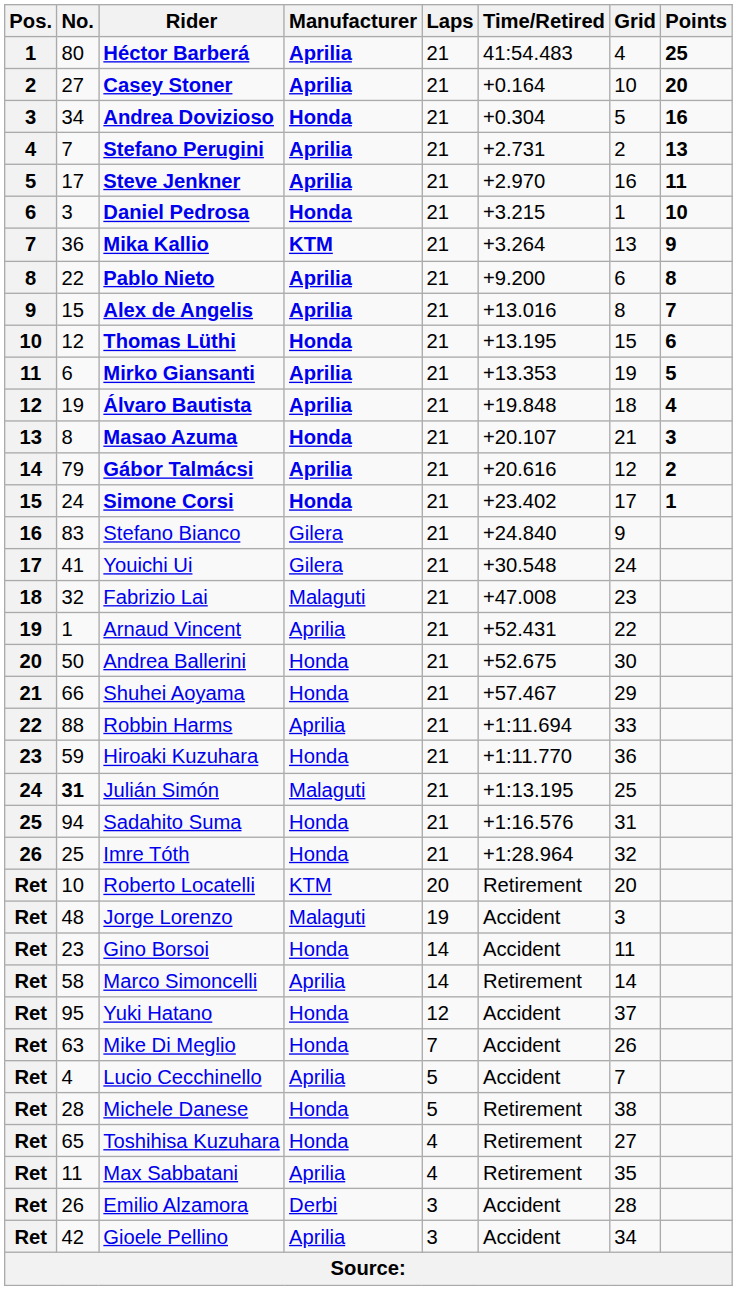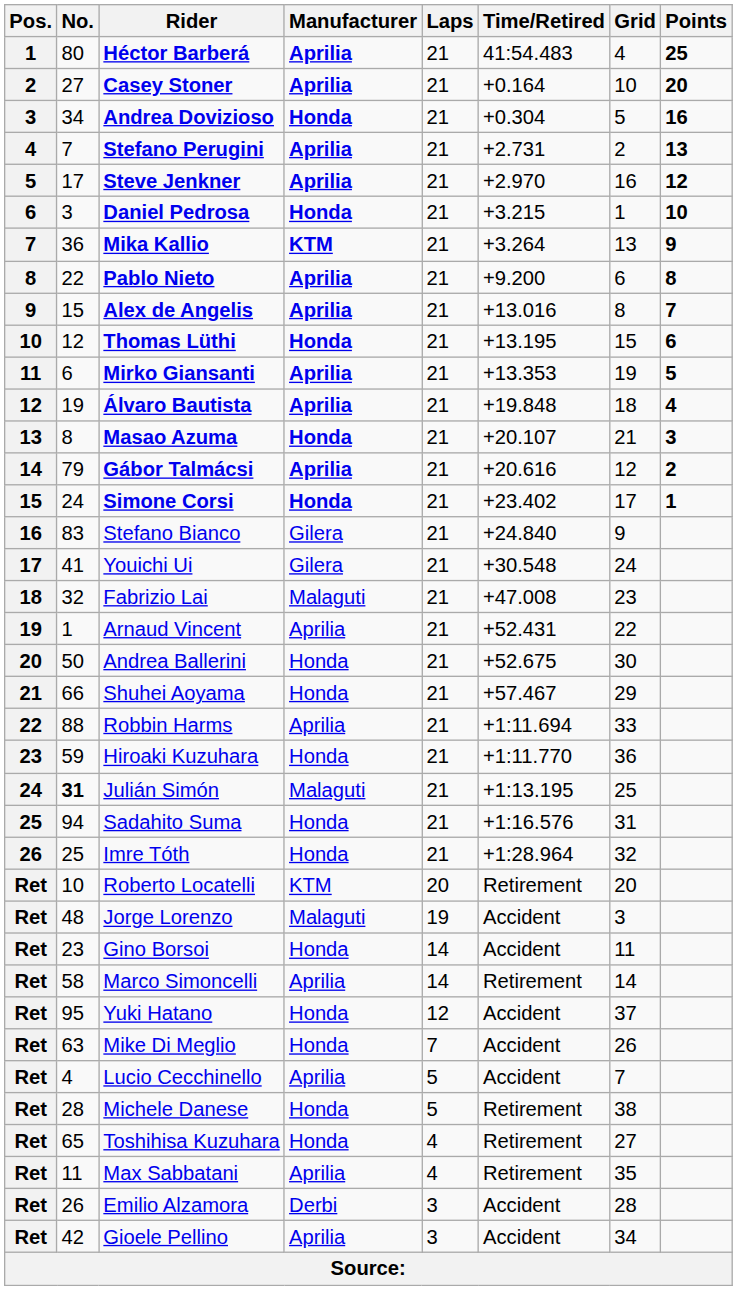Steve Jenkner | Points: 11 -> 12
